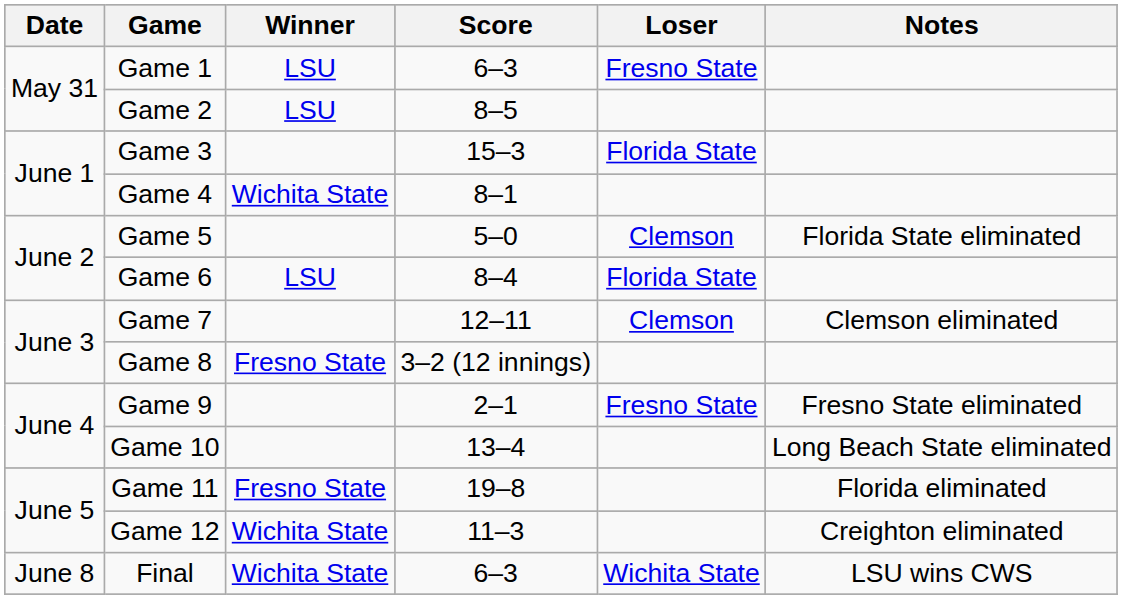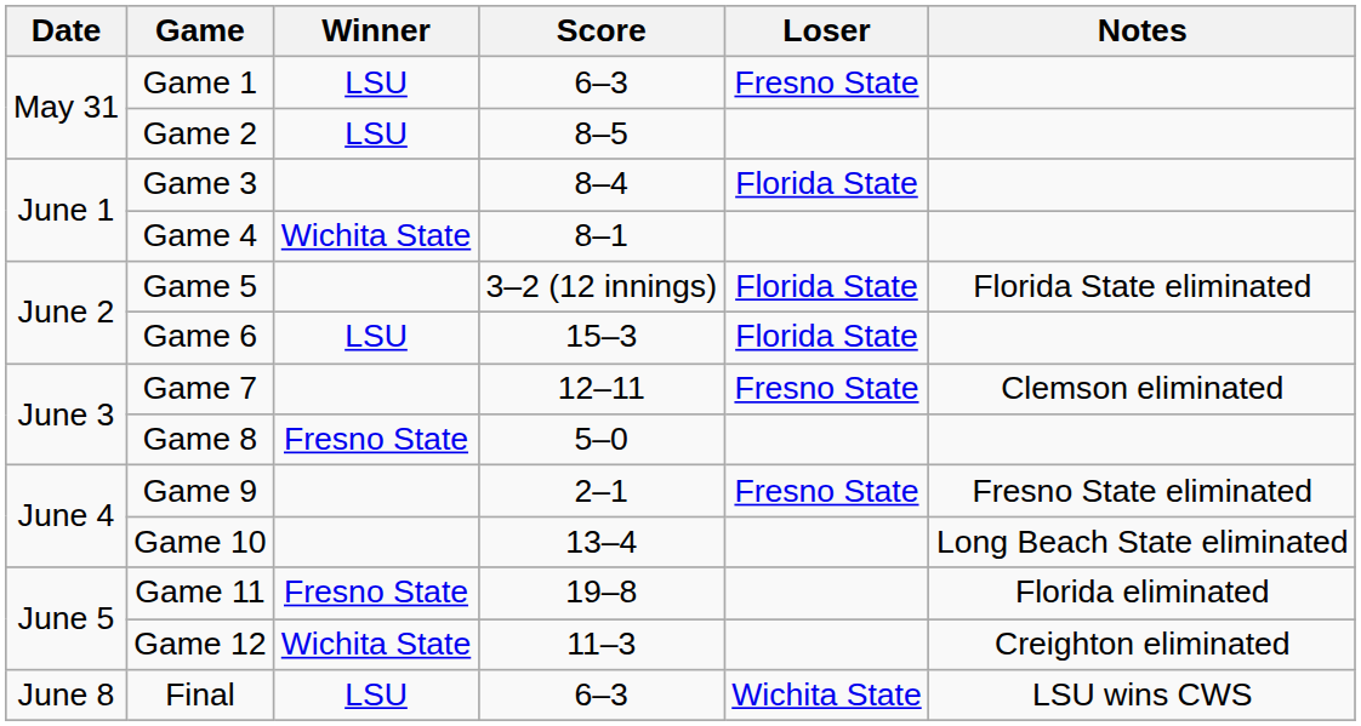Game 3 | Score: 15–3 -> 8–4
Game 5 | Score: 5–0 -> 3–2 (12 innings)
Game 5 | Loser: Clemson -> Florida State
Game 6 | Score: 8–4 -> 15–3
Game 7 | Loser: Clemson -> Fresno State
Game 8 | Score: 3–2 (12 innings) -> 5–0
Final | Winner: Wichita State -> LSU
